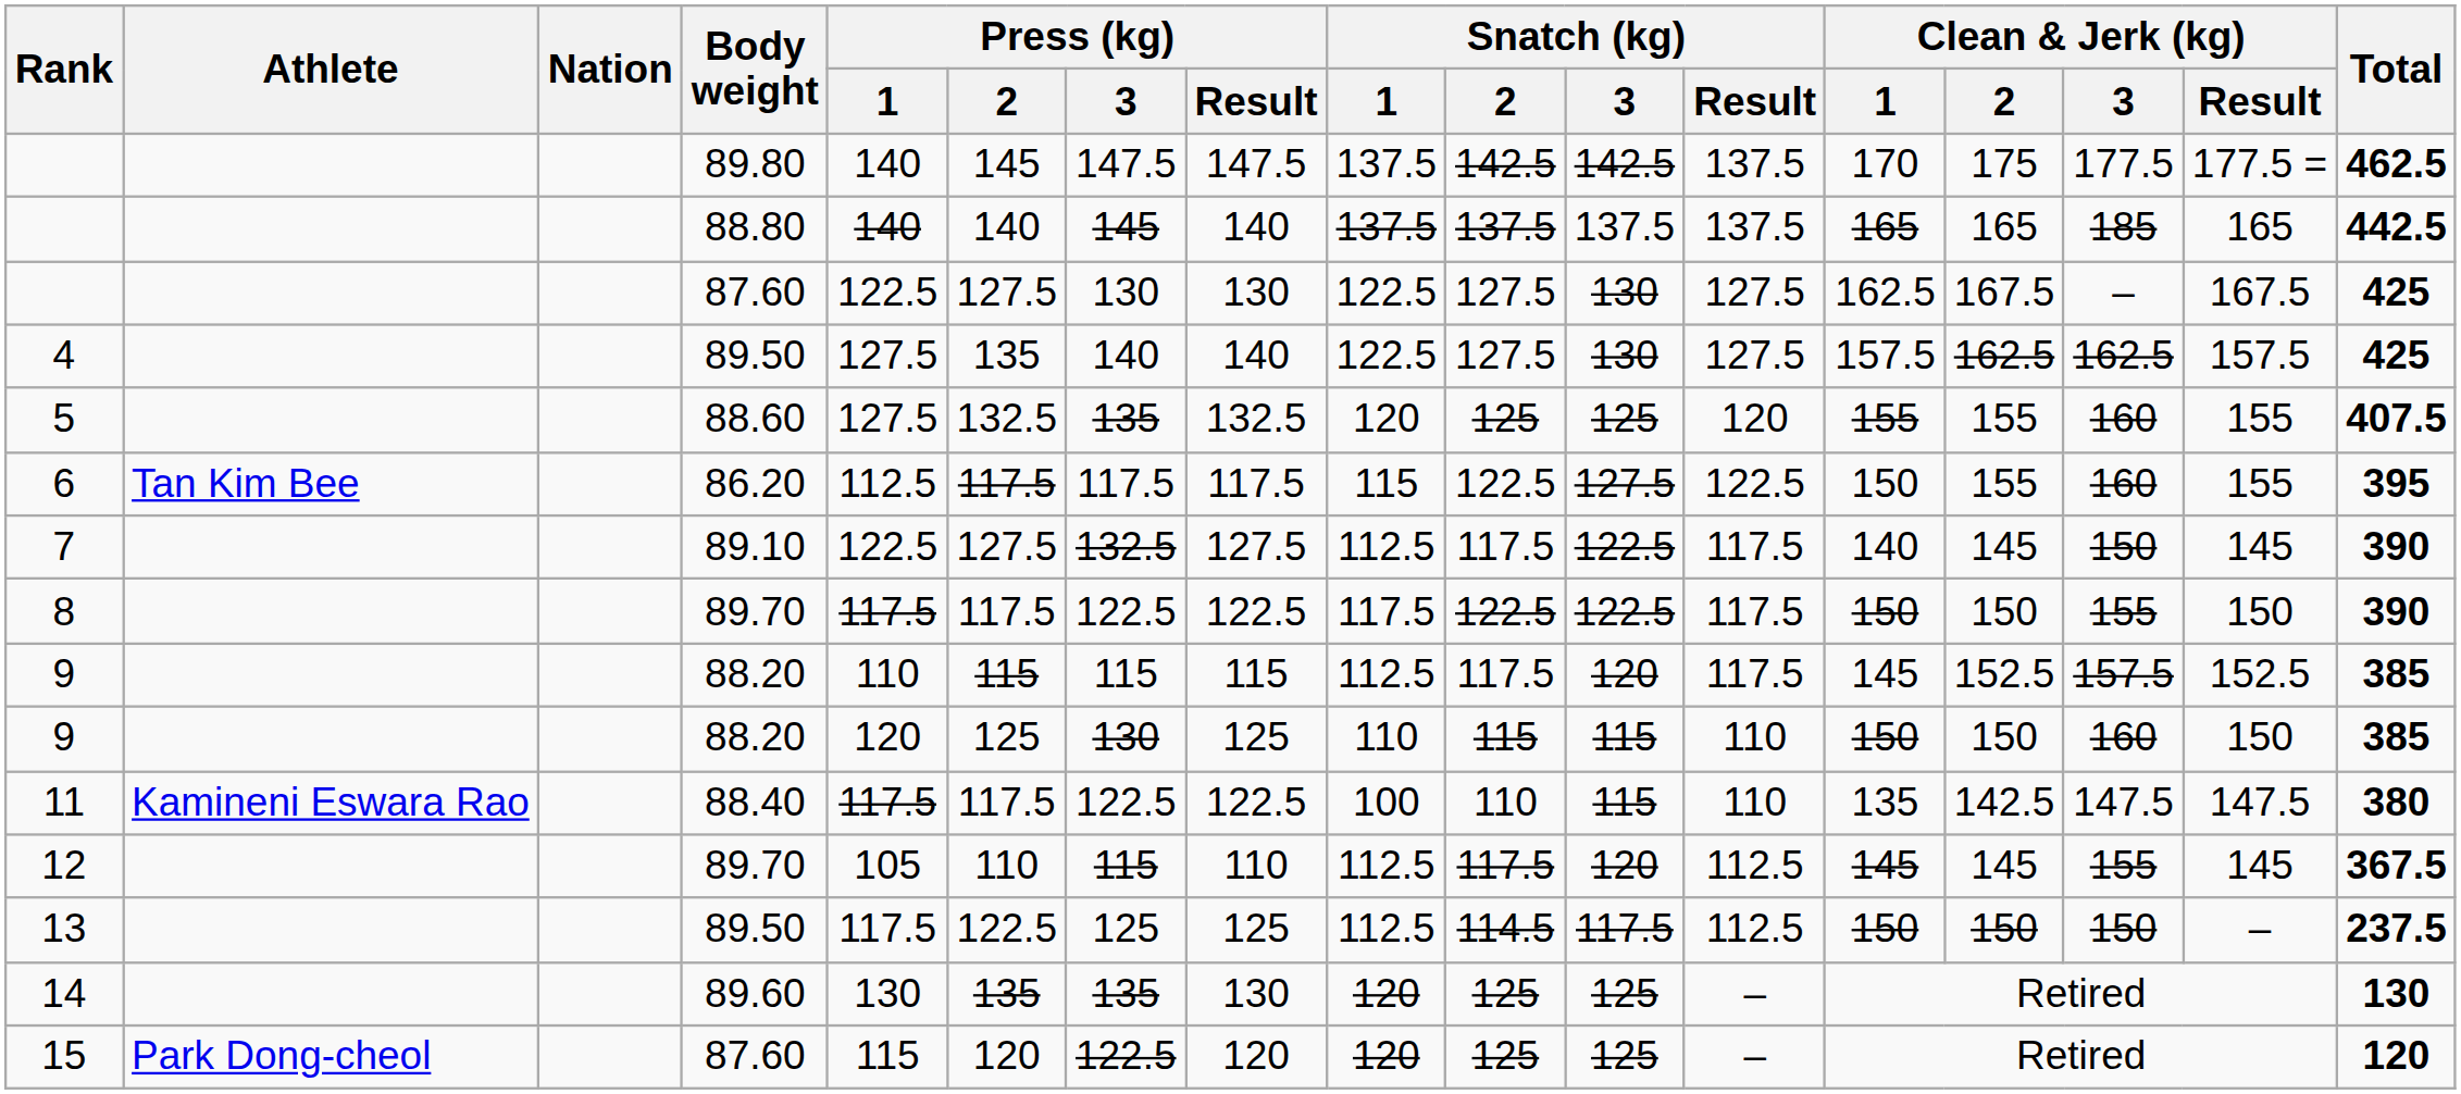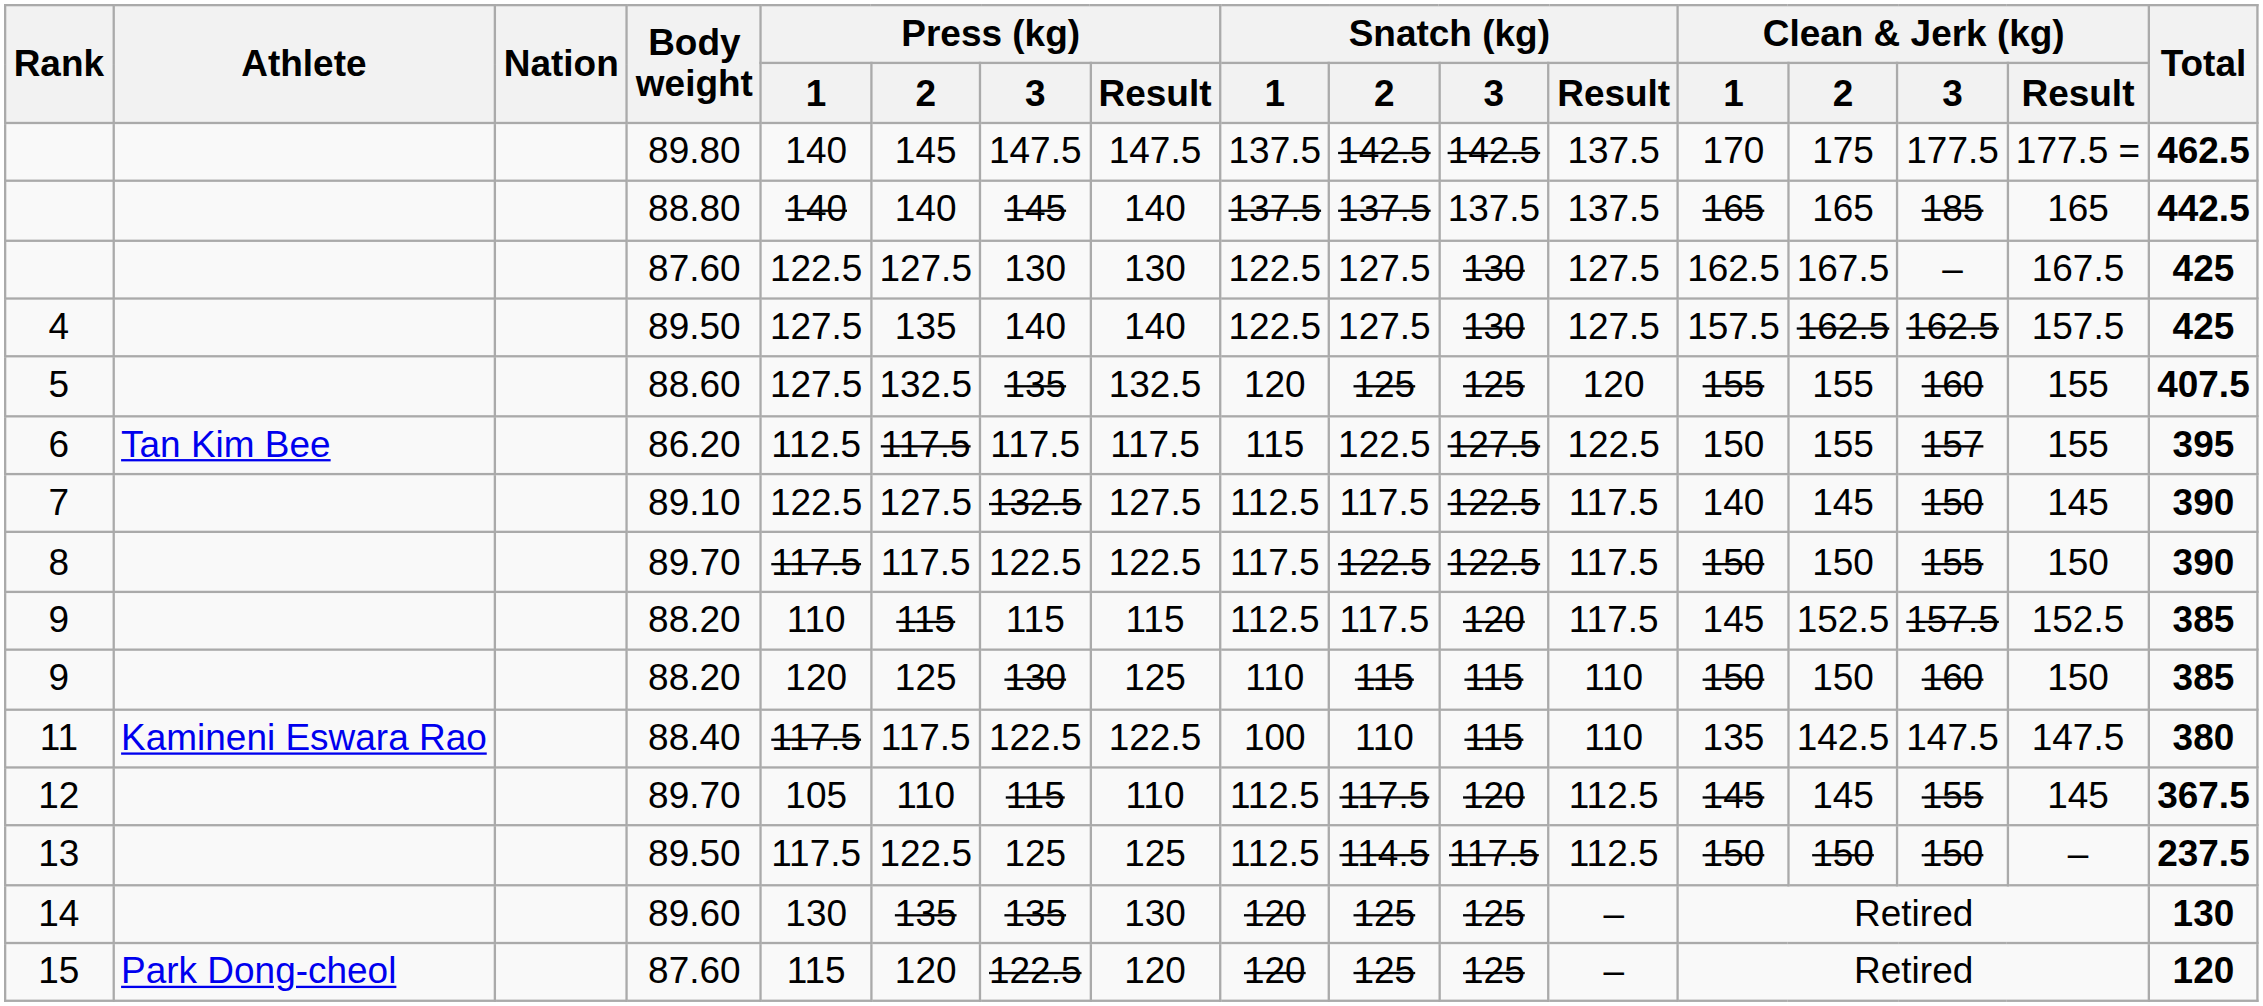6 | Clean & Jerk (kg) / 3: 160 -> 157
